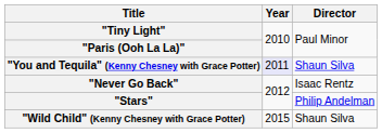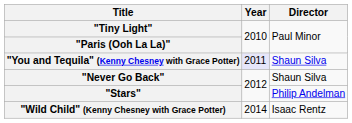"Never Go Back" | Director: Isaac Rentz -> Shaun Silva
"Wild Child" (Kenny Chesney with Grace Potter) | Year: 2015 -> 2014
"Wild Child" (Kenny Chesney with Grace Potter) | Director: Shaun Silva -> Isaac Rentz
